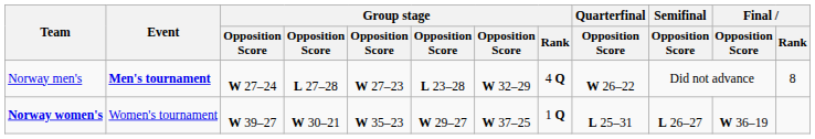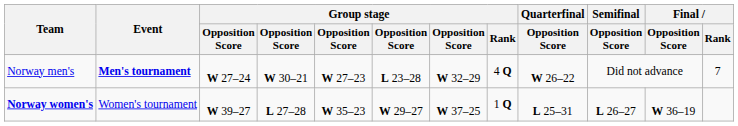Norway men's | column 4: L 27–28 -> W 30–21
Norway men's | Final / Rank: 8 -> 7
Norway women's | column 4: W 30–21 -> L 27–28
